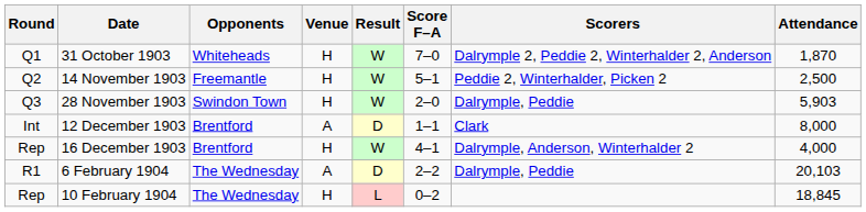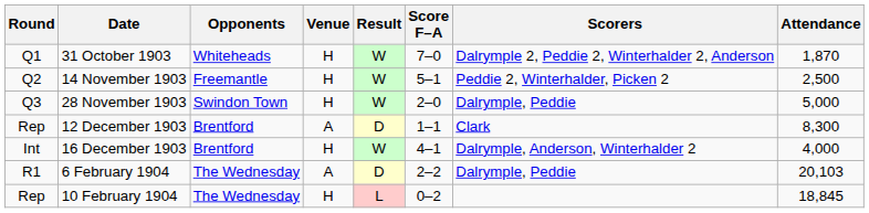28 November 1903 | Attendance: 5,903 -> 5,000
12 December 1903 | Round: Int -> Rep
12 December 1903 | Attendance: 8,000 -> 8,300
16 December 1903 | Round: Rep -> Int
